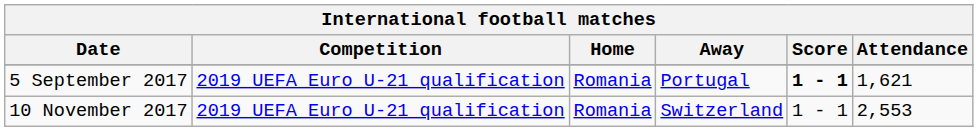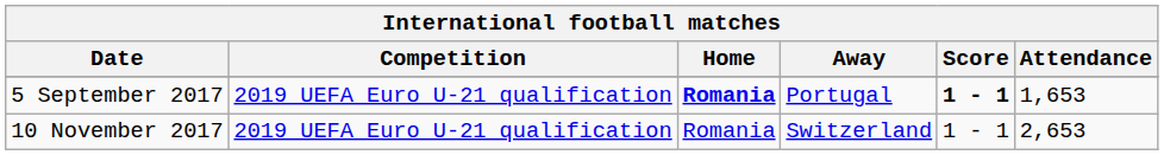5 September 2017 | Home: normal -> bold
5 September 2017 | Attendance: 1,621 -> 1,653
10 November 2017 | Attendance: 2,553 -> 2,653
